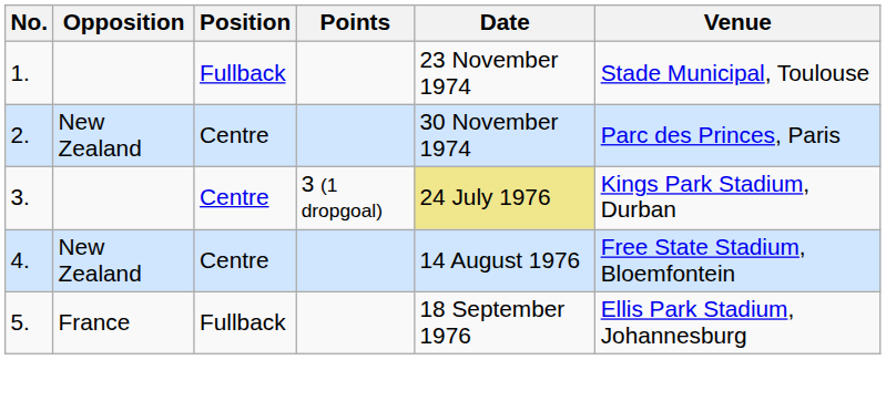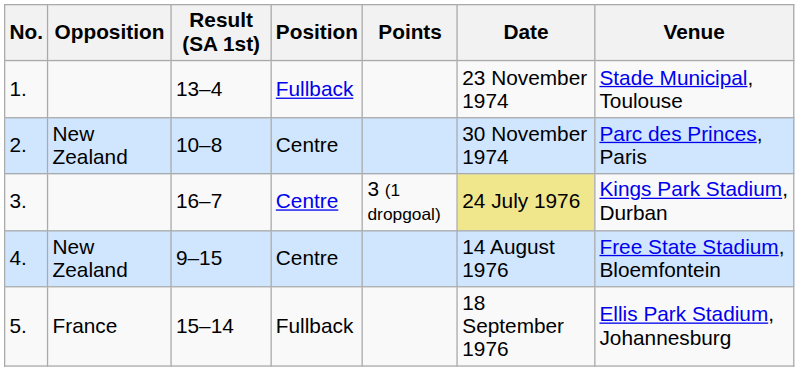+ column: Result (SA 1st) | 13–4 | 10–8 | 16–7 | 9–15 | 15–14
